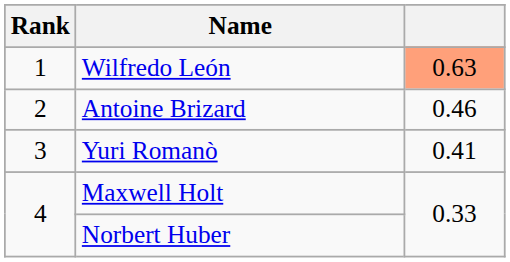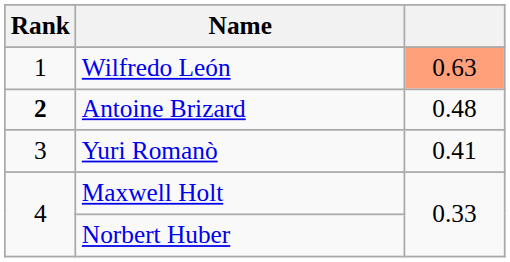Antoine Brizard | Rank: normal -> bold
Antoine Brizard | column 3: 0.46 -> 0.48
